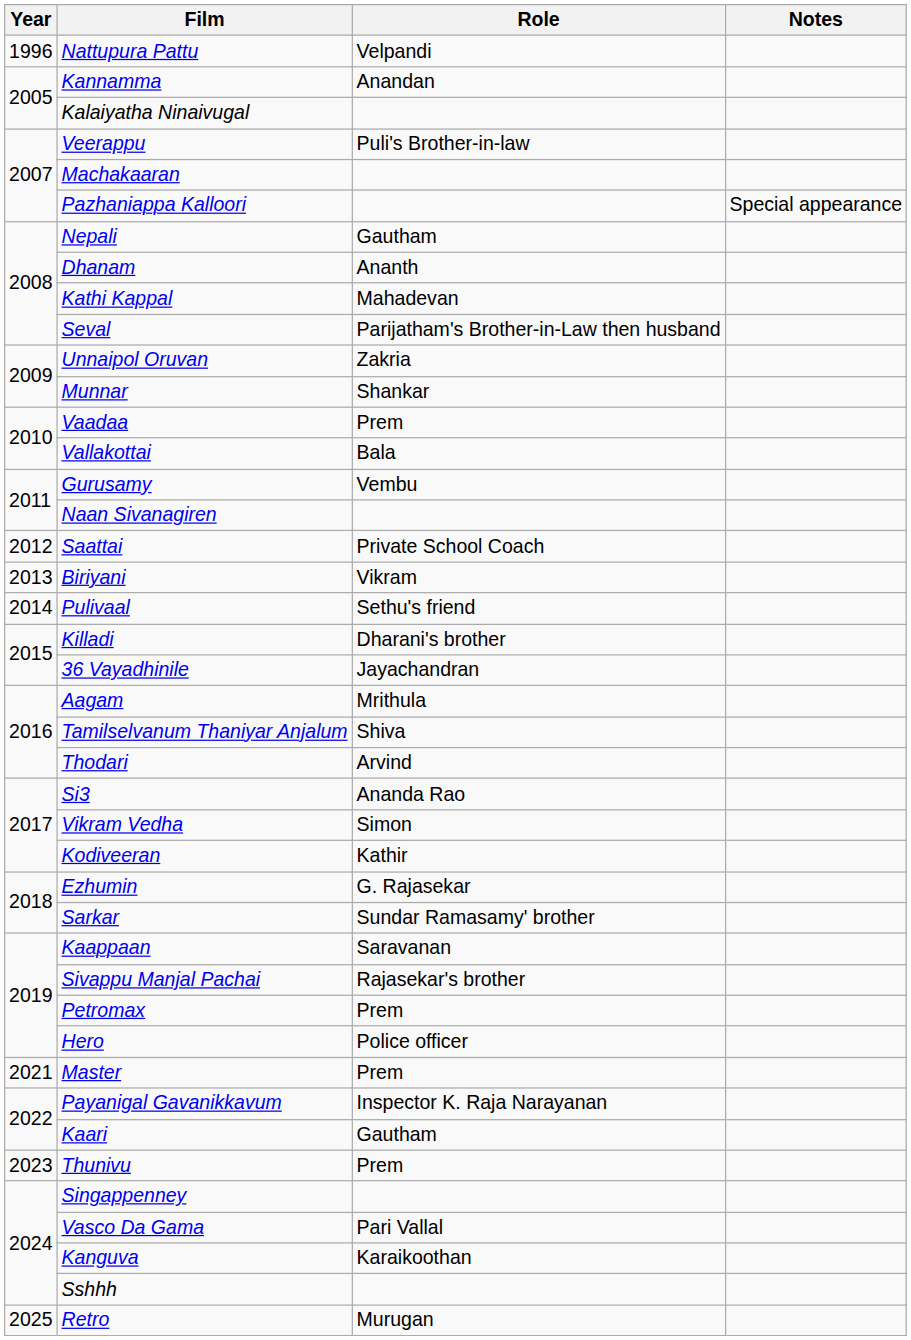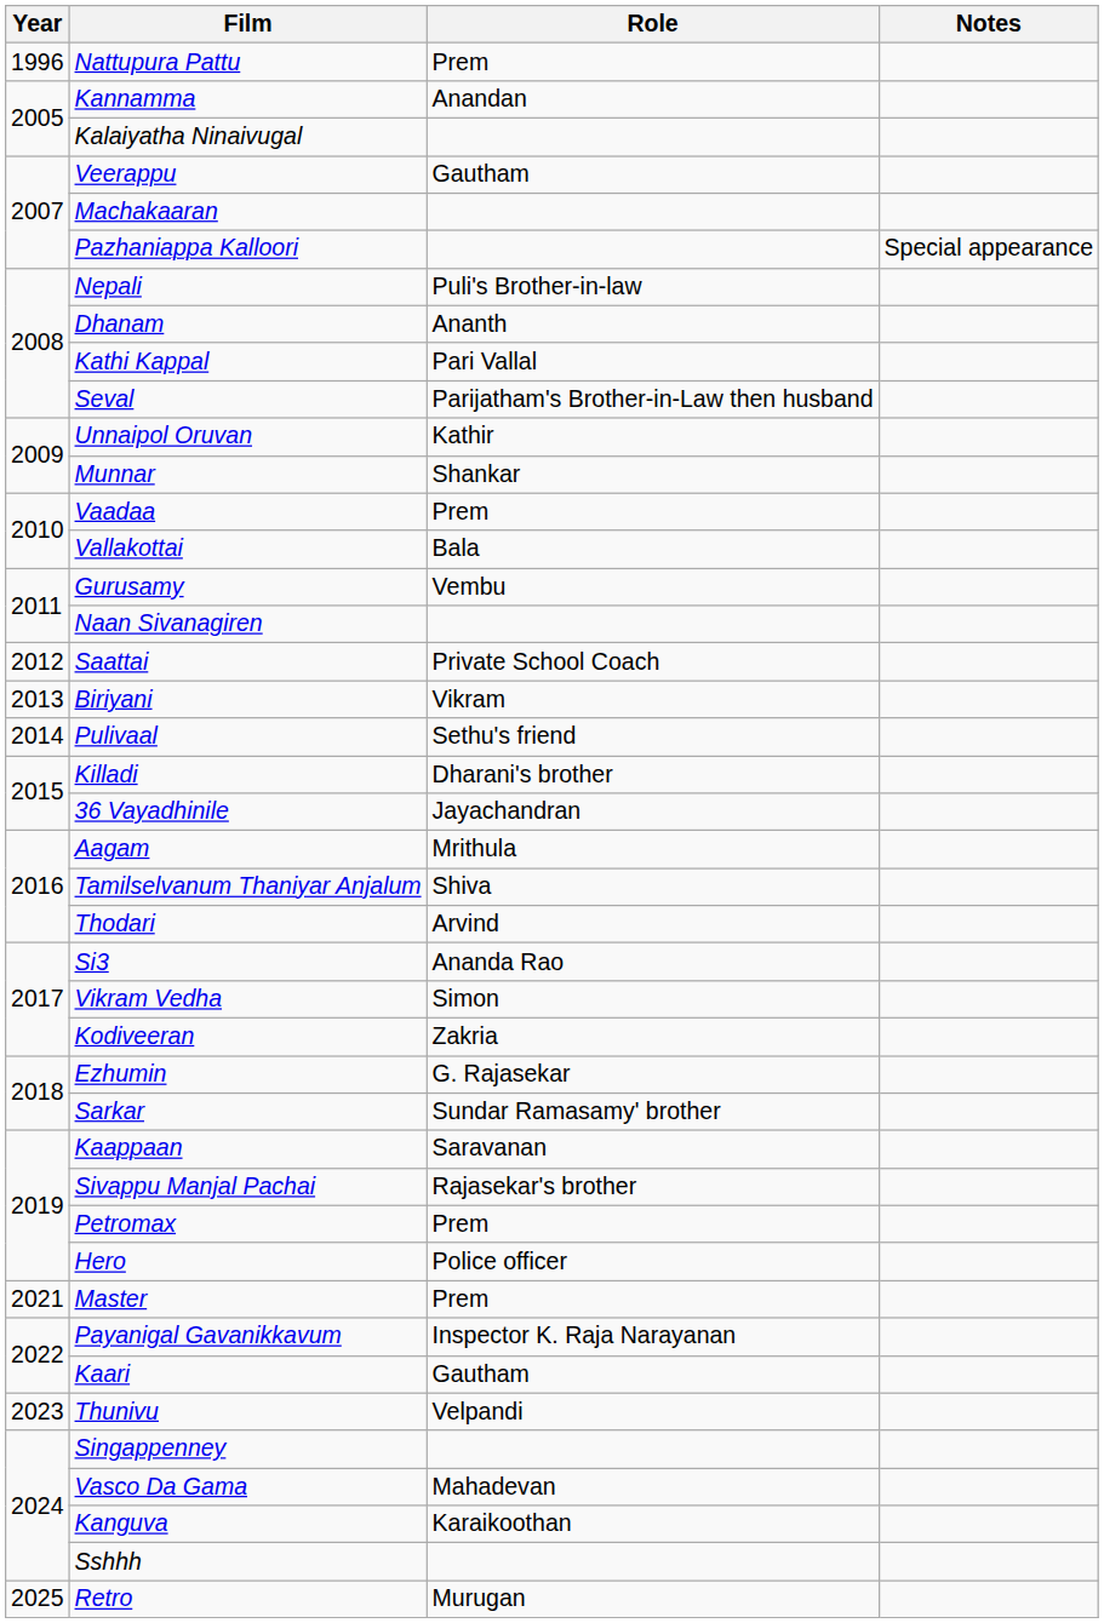Nattupura Pattu | Role: Velpandi -> Prem
Veerappu | Role: Puli's Brother-in-law -> Gautham
Nepali | Role: Gautham -> Puli's Brother-in-law
Kathi Kappal | Role: Mahadevan -> Pari Vallal
Unnaipol Oruvan | Role: Zakria -> Kathir
Kodiveeran | Role: Kathir -> Zakria
Thunivu | Role: Prem -> Velpandi
Vasco Da Gama | Role: Pari Vallal -> Mahadevan
